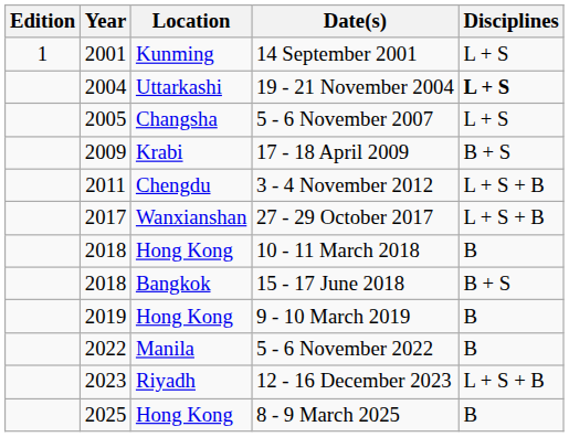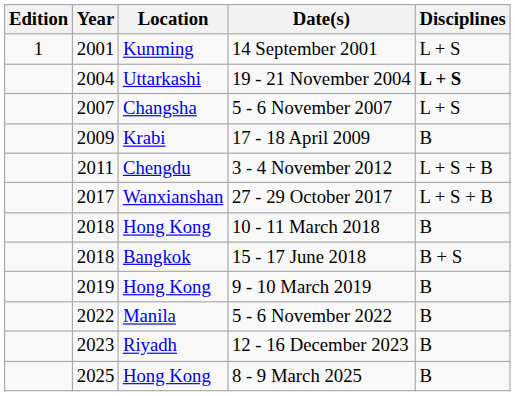5 - 6 November 2007 | Year: 2005 -> 2007
17 - 18 April 2009 | Disciplines: B + S -> B
12 - 16 December 2023 | Disciplines: L + S + B -> B
